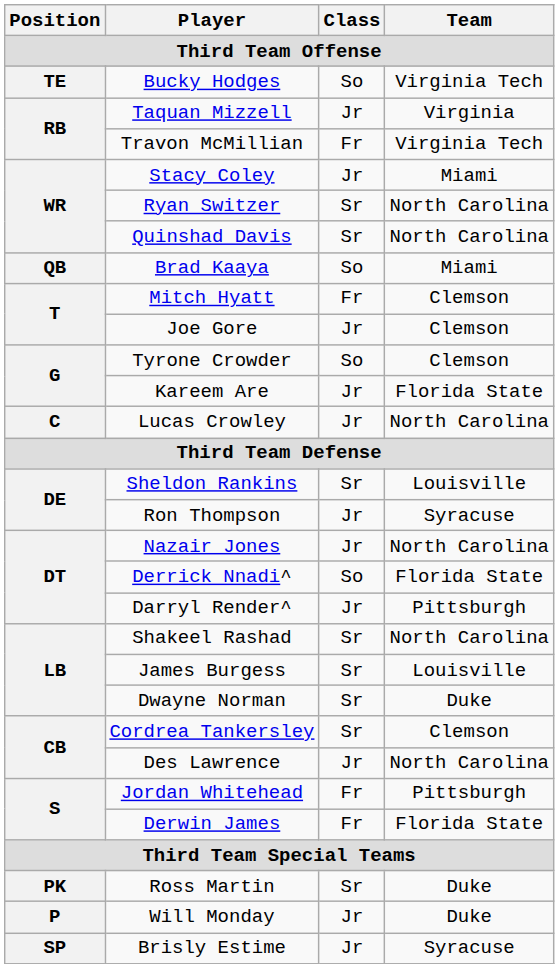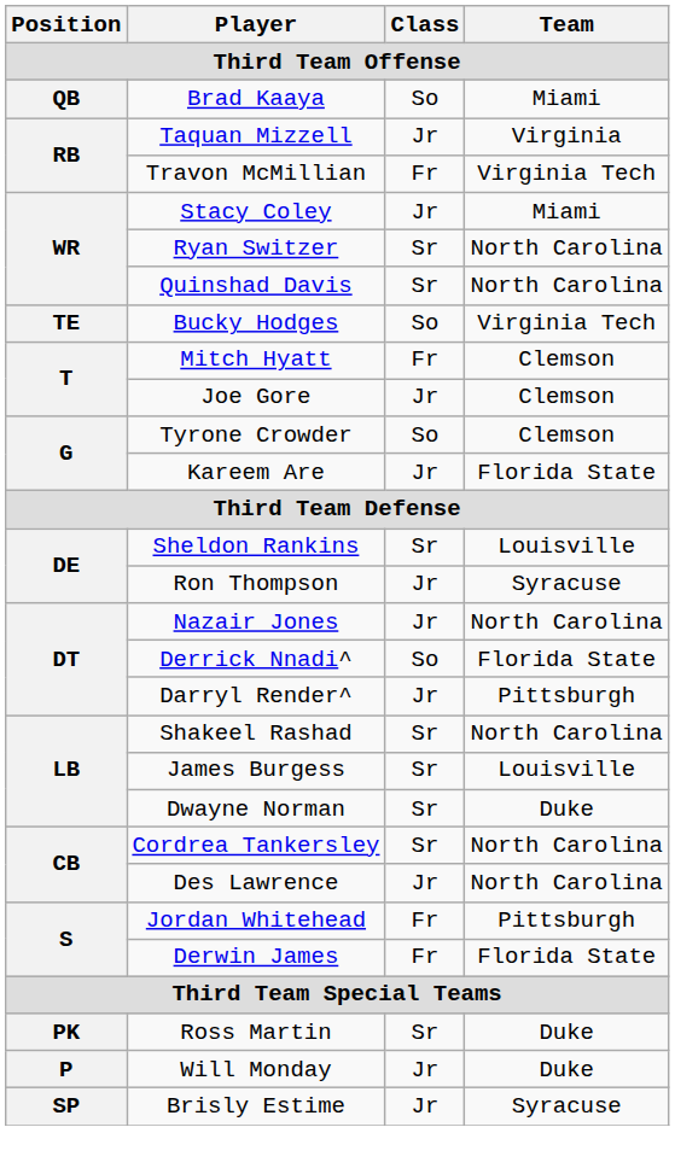rows swapped: Brad Kaaya <-> Bucky Hodges
- row: C | Lucas Crowley | Jr | North Carolina
Cordrea Tankersley | Team: Clemson -> North Carolina
